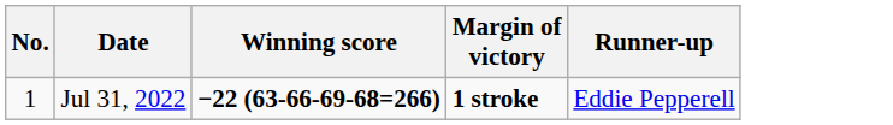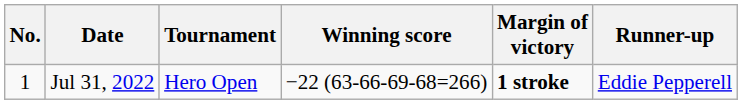+ column: Tournament | Hero Open
Jul 31, 2022 | Winning score: bold -> normal
